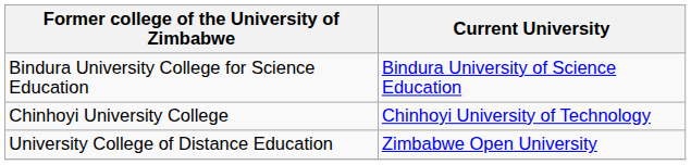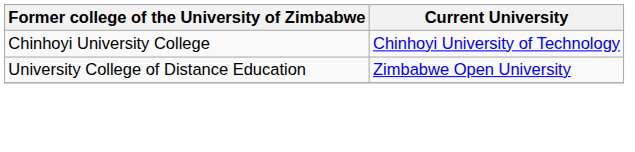- row: Bindura University College for Science Education | Bindura University of Science Education
